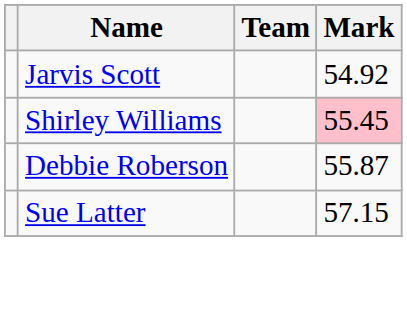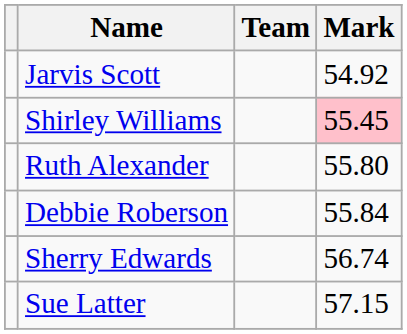+ row: Ruth Alexander | 55.80
Debbie Roberson | Mark: 55.87 -> 55.84
+ row: Sherry Edwards | 56.74
